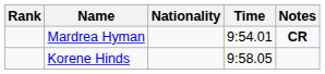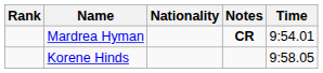columns swapped: Time <-> Notes
